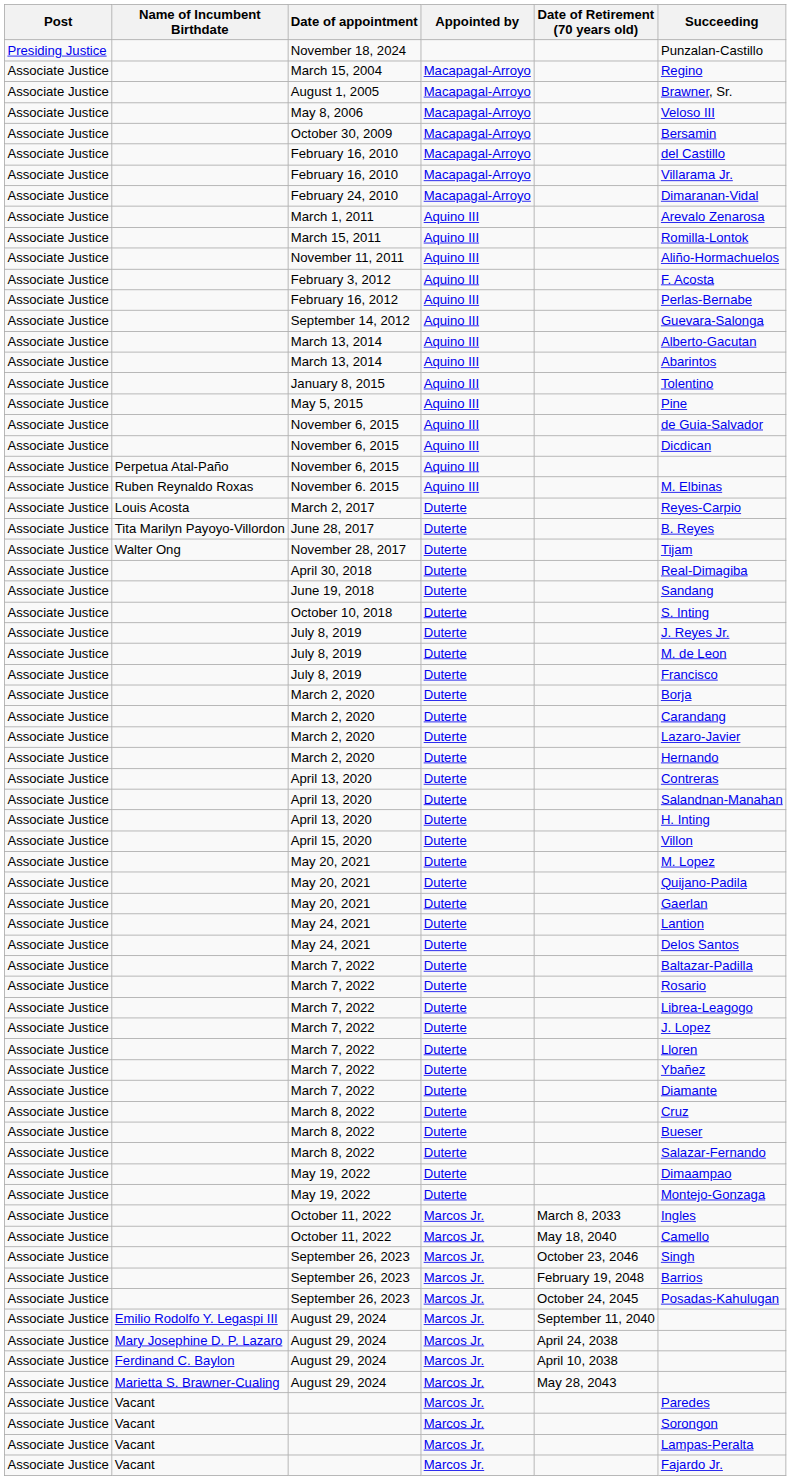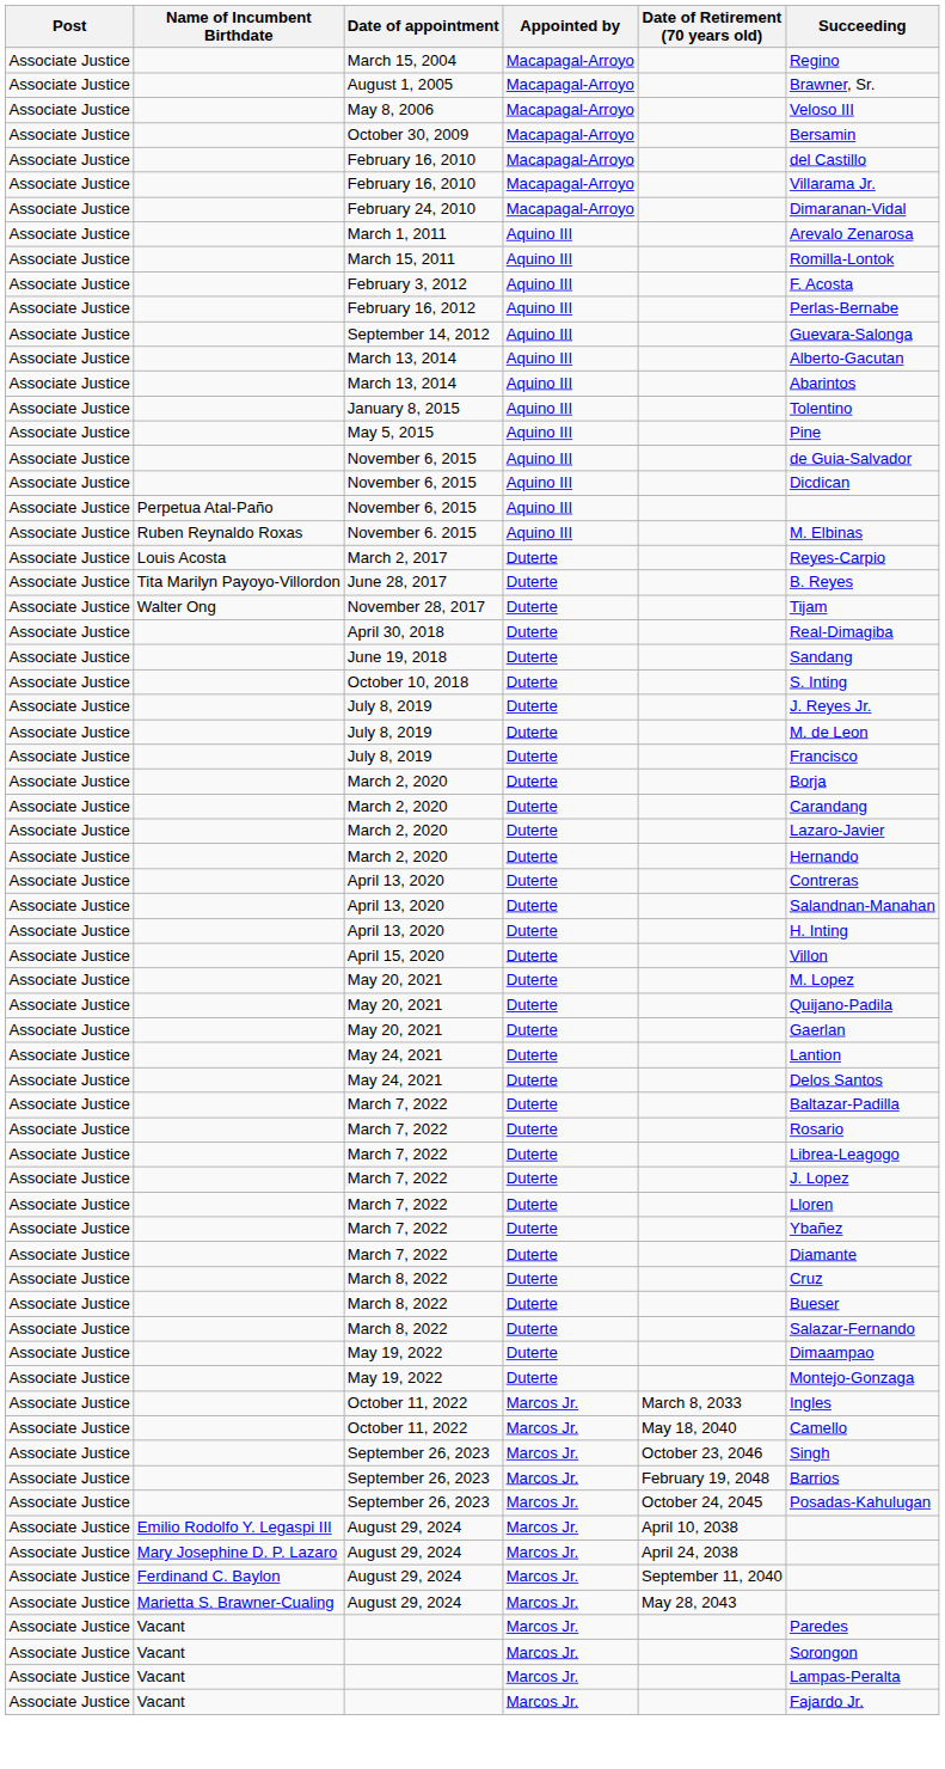- row: Presiding Justice | November 18, 2024 | Punzalan-Castillo
- row: Associate Justice | November 11, 2011 | Aquino III | Aliño-Hormachuelos
Emilio Rodolfo Y. Legaspi III / August 29, 2024 | Date of Retirement (70 years old): September 11, 2040 -> April 10, 2038
Ferdinand C. Baylon / August 29, 2024 | Date of Retirement (70 years old): April 10, 2038 -> September 11, 2040
